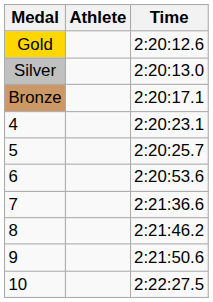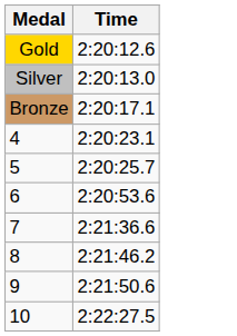- column: Athlete
